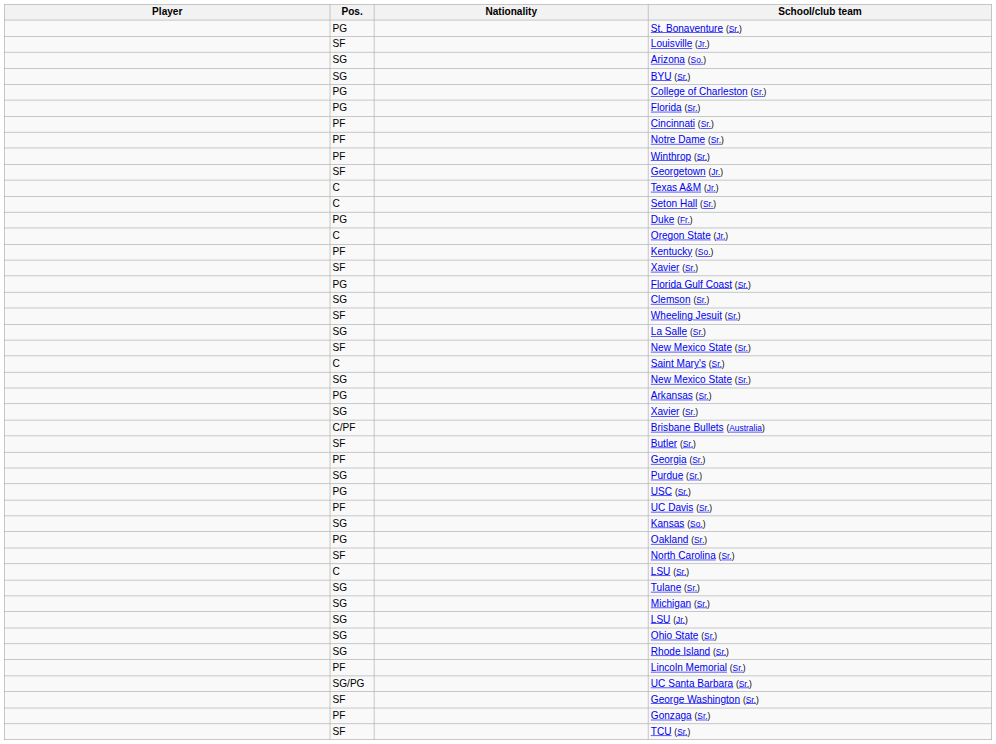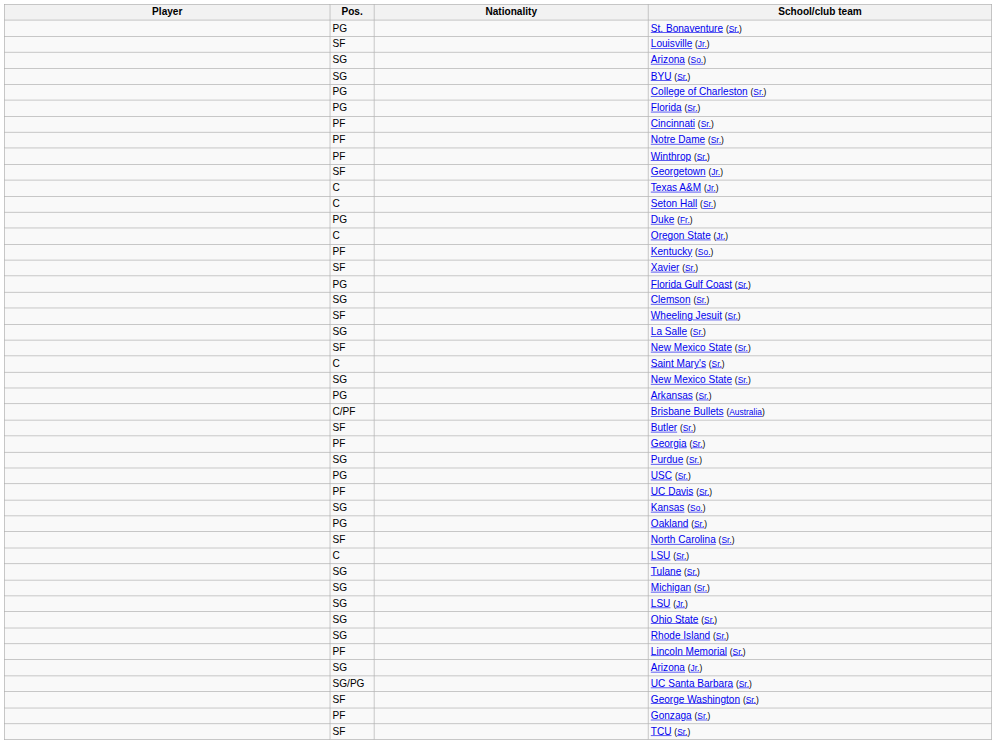- row: SG | Xavier (Sr.)
+ row: SG | Arizona (Jr.)
